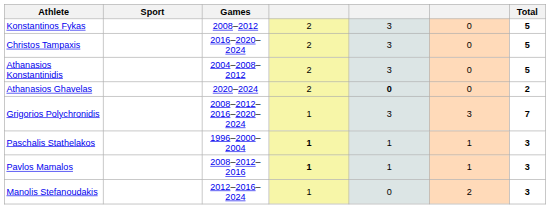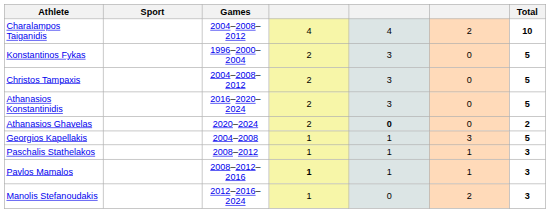+ row: Charalampos Taiganidis | 2004–2008–2012 | 4 | 4 | 2 | 10
Konstantinos Fykas | Games: 2008–2012 -> 1996–2000–2004
Christos Tampaxis | Games: 2016–2020–2024 -> 2004–2008–2012
Athanasios Konstantinidis | Games: 2004–2008–2012 -> 2016–2020–2024
- row: Grigorios Polychronidis | 2008–2012–2016–2020–2024 | 1 | 3 | 3 | 7
+ row: Georgios Kapellakis | 2004–2008 | 1 | 1 | 3 | 5
Paschalis Stathelakos | Games: 1996–2000–2004 -> 2008–2012
Paschalis Stathelakos | column 4: bold -> normal
